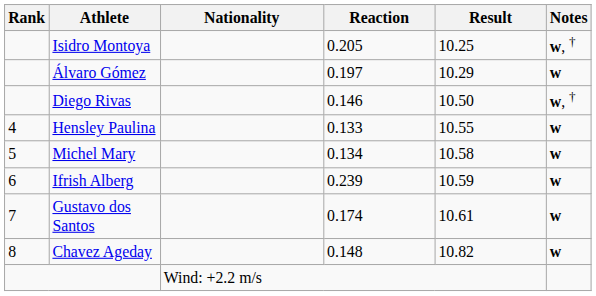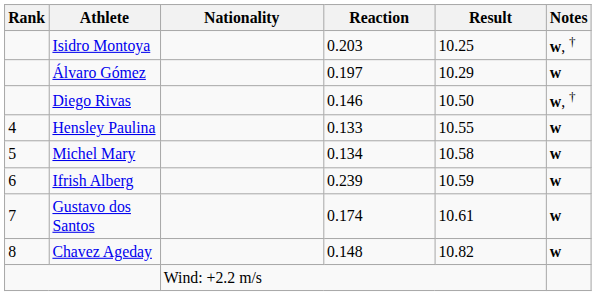Isidro Montoya | Reaction: 0.205 -> 0.203
